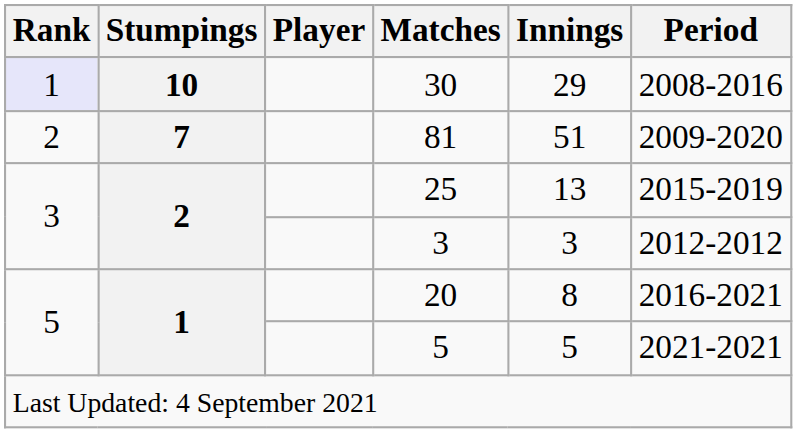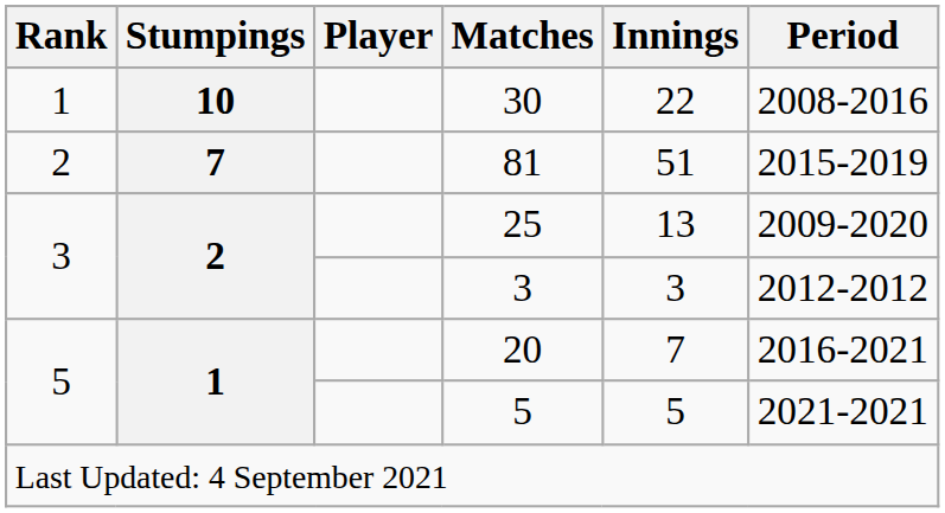30 | Rank: lavender background -> no background
30 | Innings: 29 -> 22
81 | Period: 2009-2020 -> 2015-2019
25 | Period: 2015-2019 -> 2009-2020
20 | Innings: 8 -> 7
